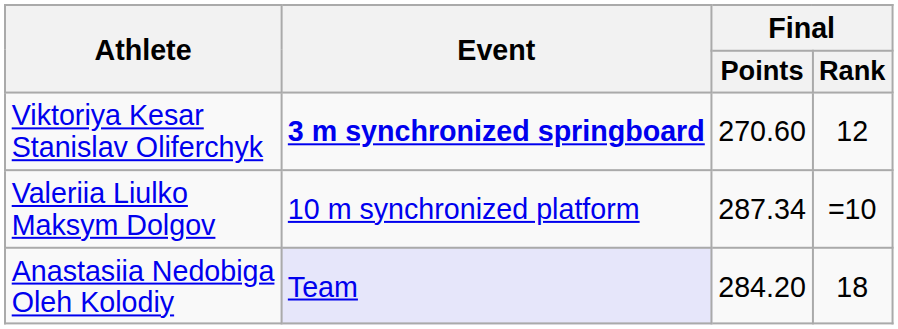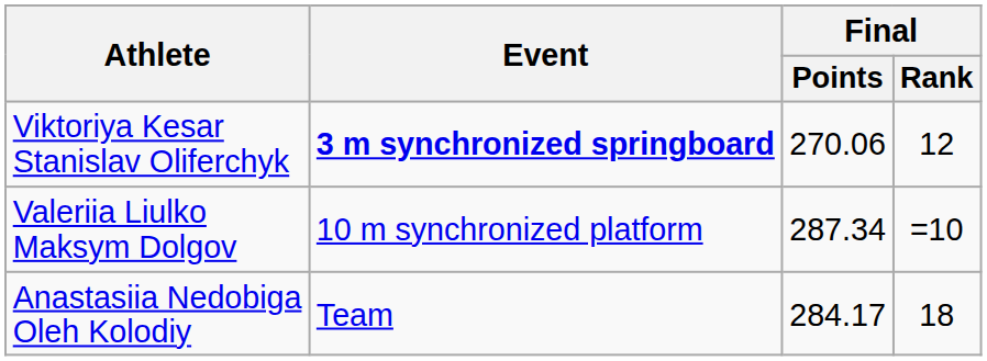Viktoriya Kesar Stanislav Oliferchyk | Final / Points: 270.60 -> 270.06
Anastasiia Nedobiga Oleh Kolodiy | Event: lavender background -> no background
Anastasiia Nedobiga Oleh Kolodiy | Final / Points: 284.20 -> 284.17
